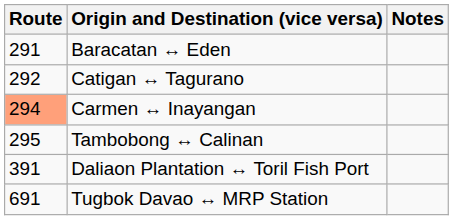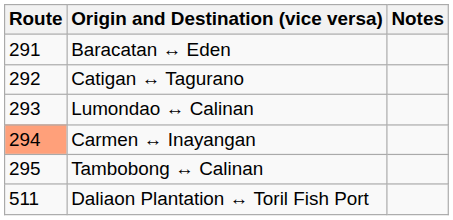+ row: 293 | Lumondao ↔ Calinan
Daliaon Plantation ↔ Toril Fish Port | Route: 391 -> 511
- row: 691 | Tugbok Davao ↔ MRP Station
